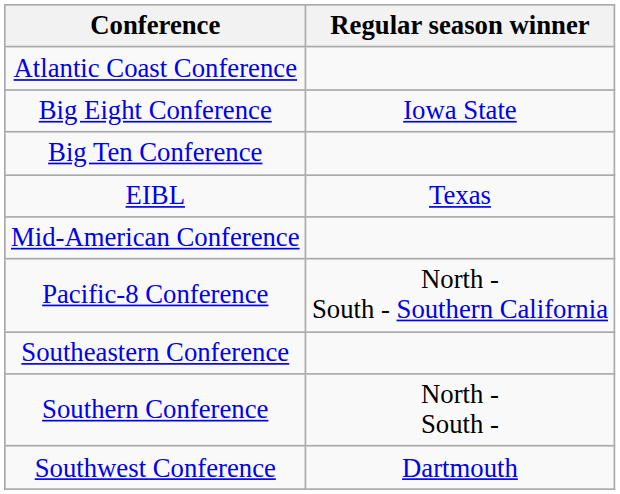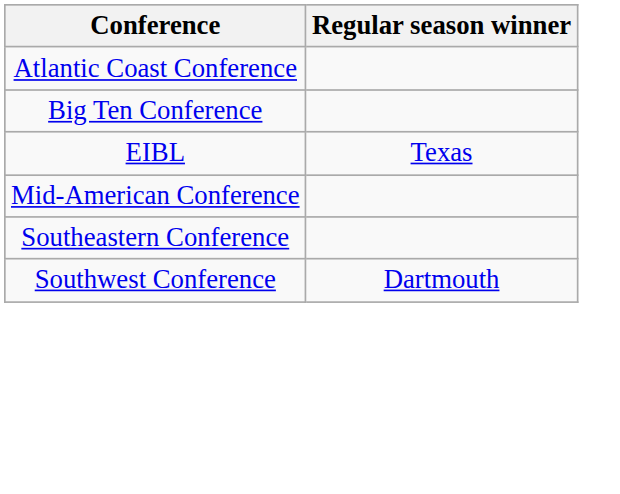- row: Big Eight Conference | Iowa State
- row: Pacific-8 Conference | North - South - Southern California
- row: Southern Conference | North - South -
